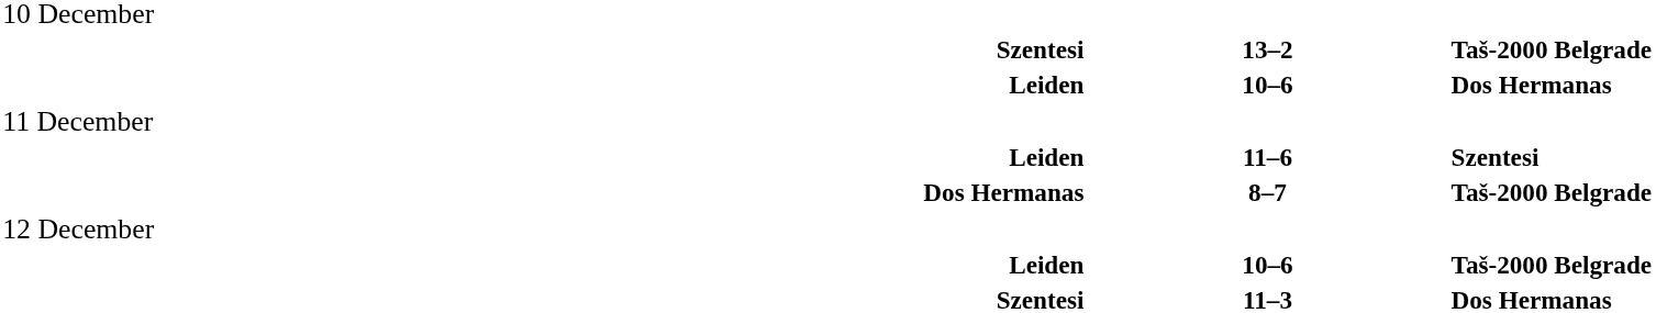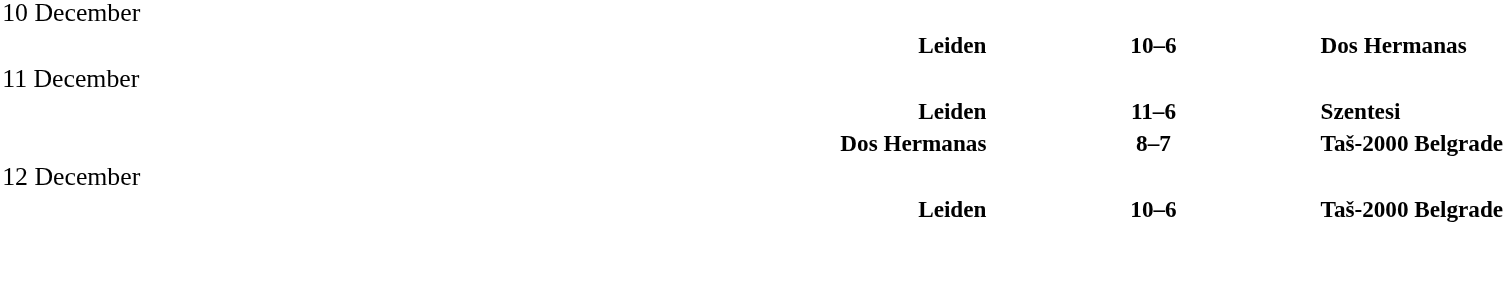- row: Szentesi | 13–2 | Taš-2000 Belgrade
- row: Szentesi | 11–3 | Dos Hermanas
